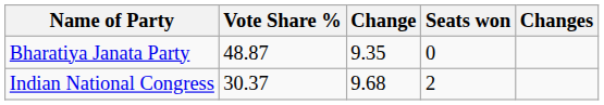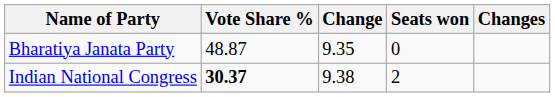Indian National Congress | Vote Share %: normal -> bold
Indian National Congress | Change: 9.68 -> 9.38
